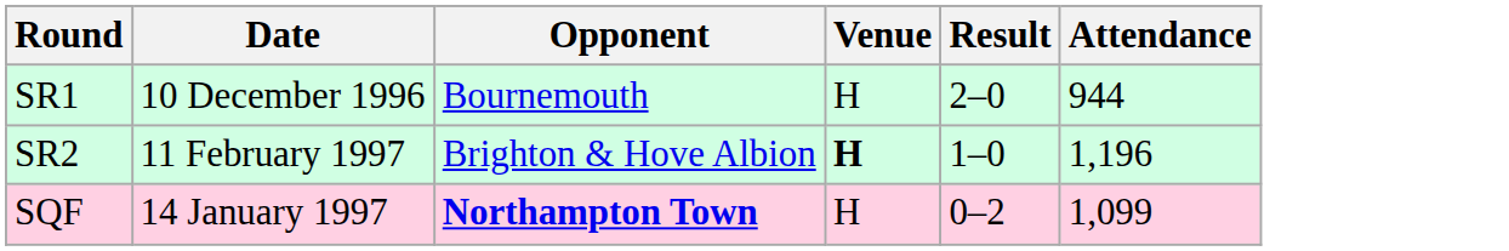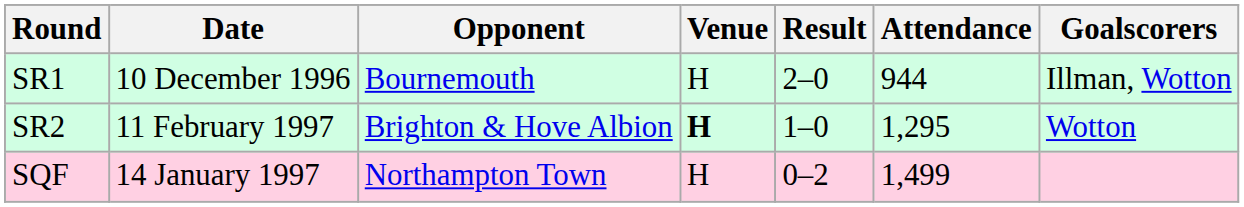+ column: Goalscorers | Illman, Wotton | Wotton
SR2 | Attendance: 1,196 -> 1,295
SQF | Opponent: bold -> normal
SQF | Attendance: 1,099 -> 1,499
